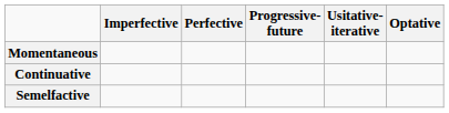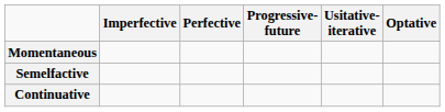rows swapped: Continuative <-> Semelfactive
